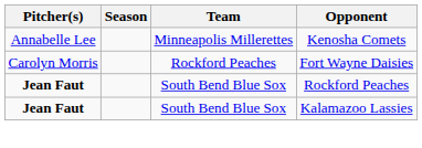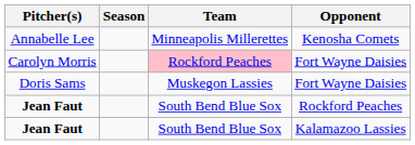Carolyn Morris | Team: no background -> pink background
+ row: Doris Sams | Muskegon Lassies | Fort Wayne Daisies
